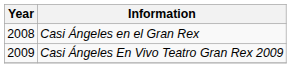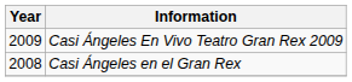rows swapped: Casi Ángeles en el Gran Rex <-> Casi Ángeles En Vivo Teatro Gran Rex 2009
